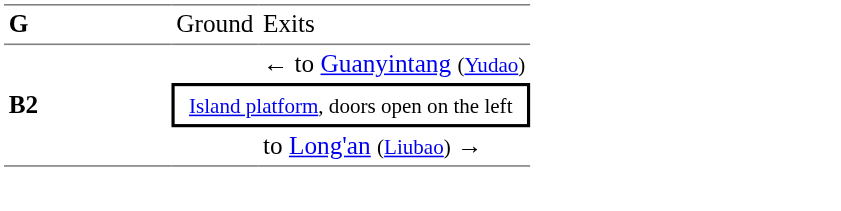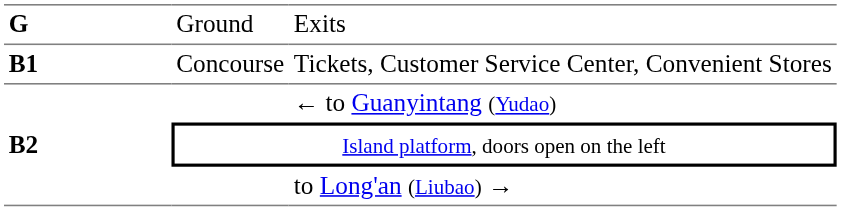+ row: B1 | Concourse | Tickets, Customer Service Center, Convenient Stores
